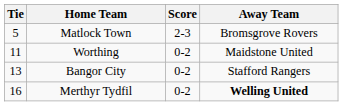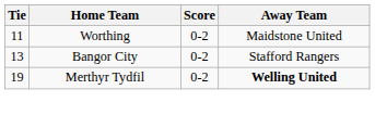- row: 5 | Matlock Town | 2-3 | Bromsgrove Rovers
Merthyr Tydfil | Tie: 16 -> 19
